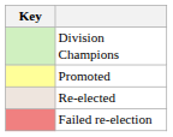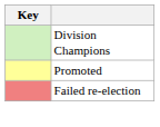- row: Re-elected
